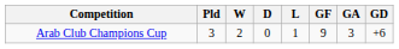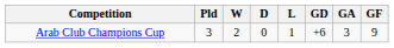columns swapped: GF <-> GD
